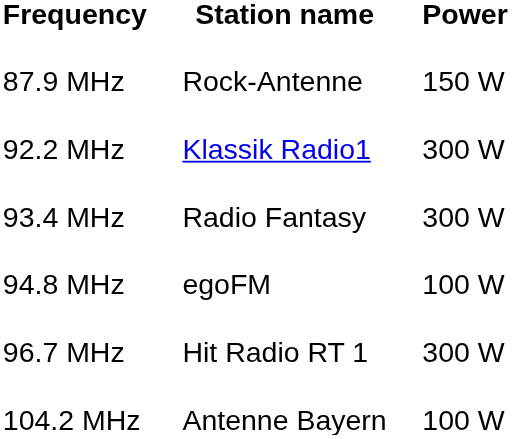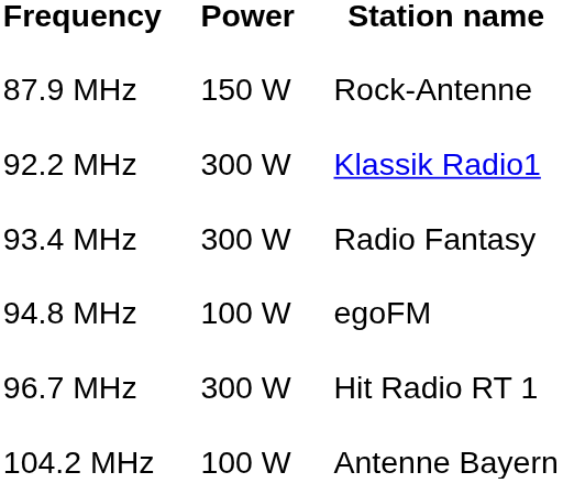columns swapped: Power <-> Station name
